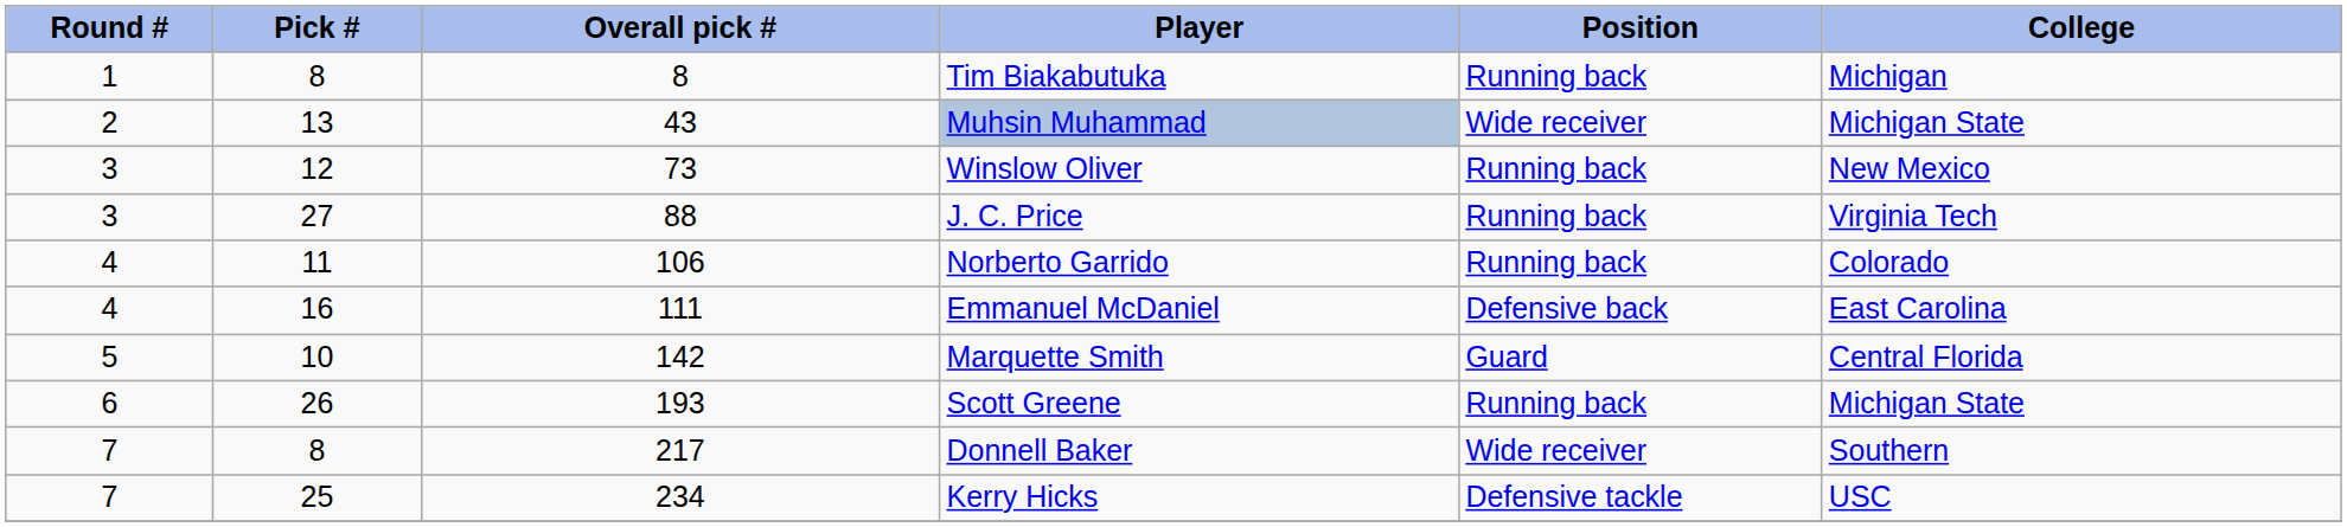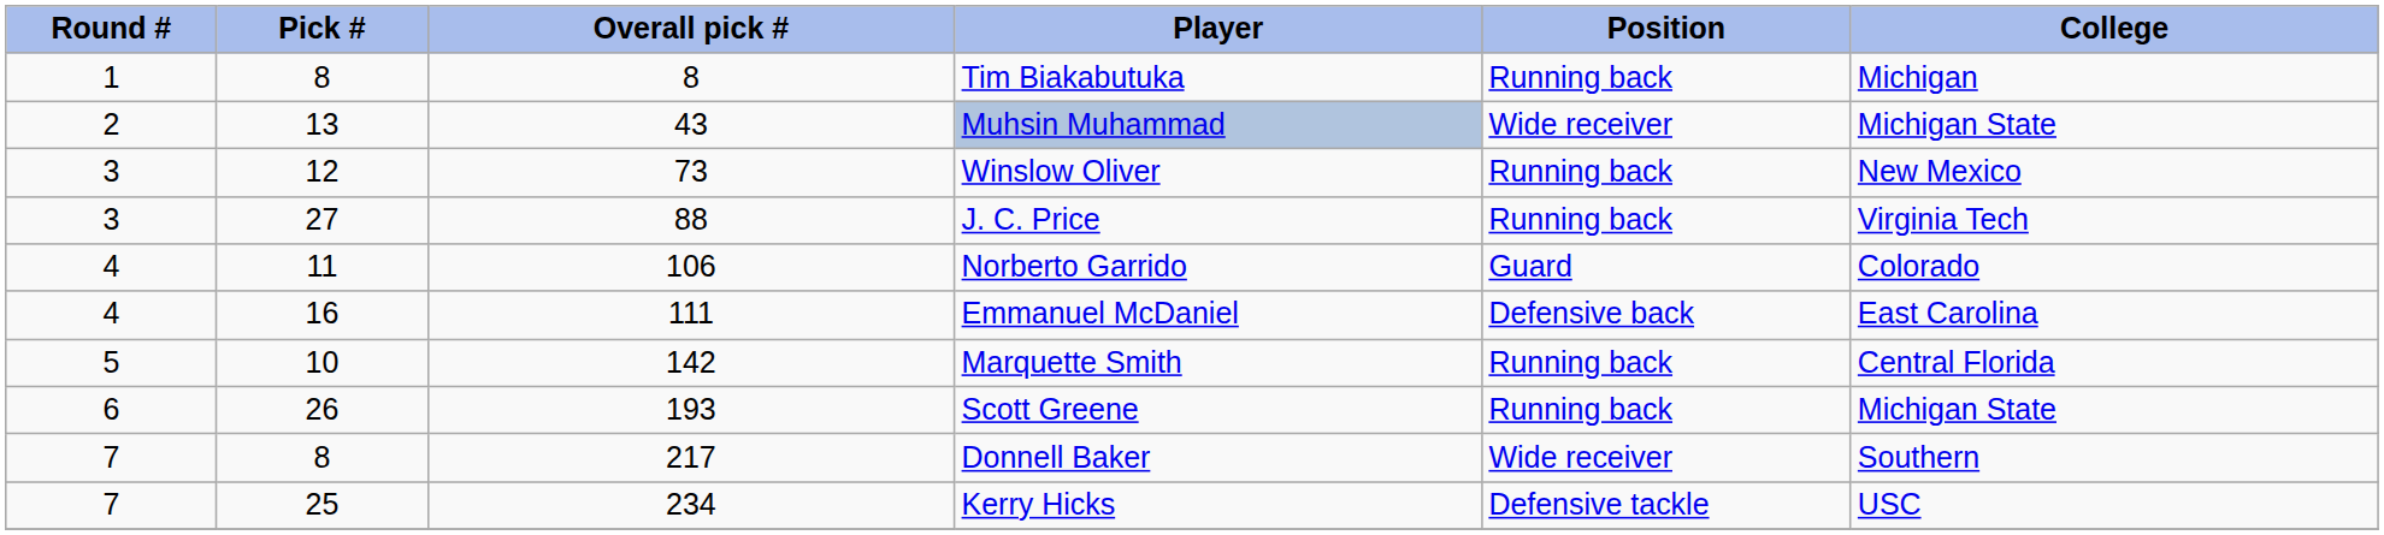Norberto Garrido | Position: Running back -> Guard
Marquette Smith | Position: Guard -> Running back
